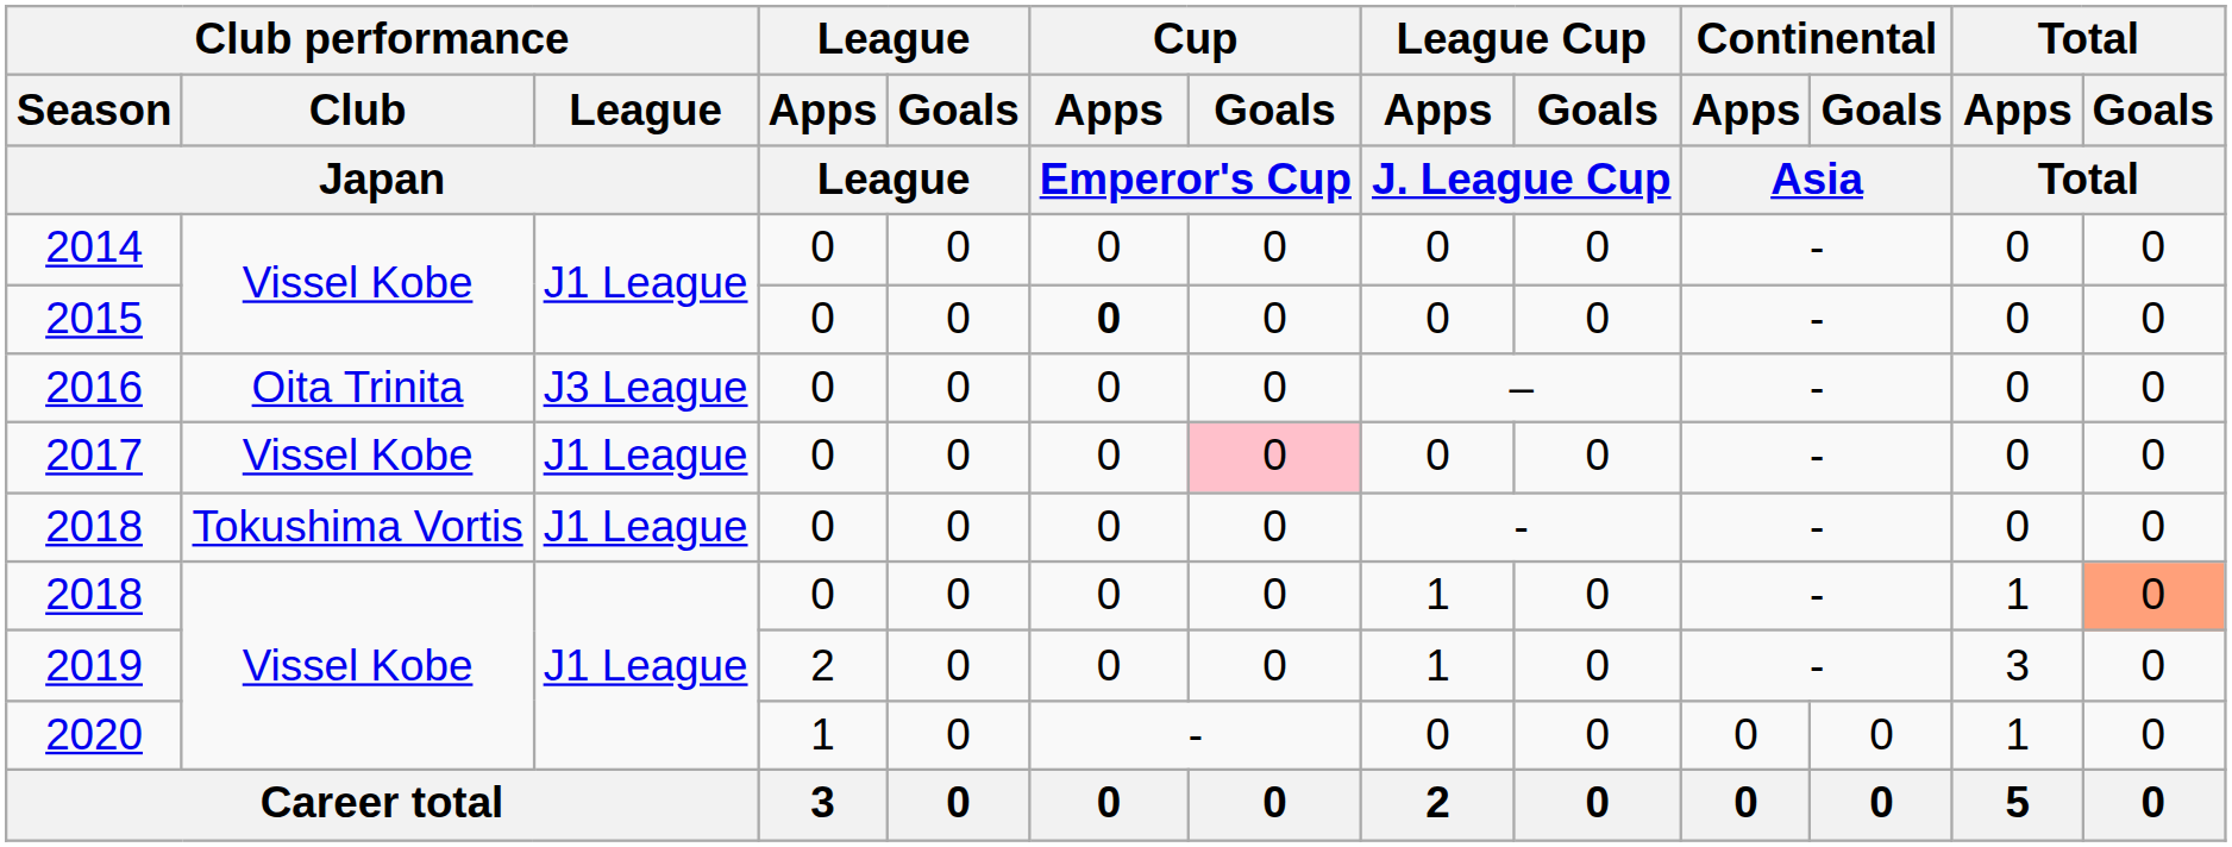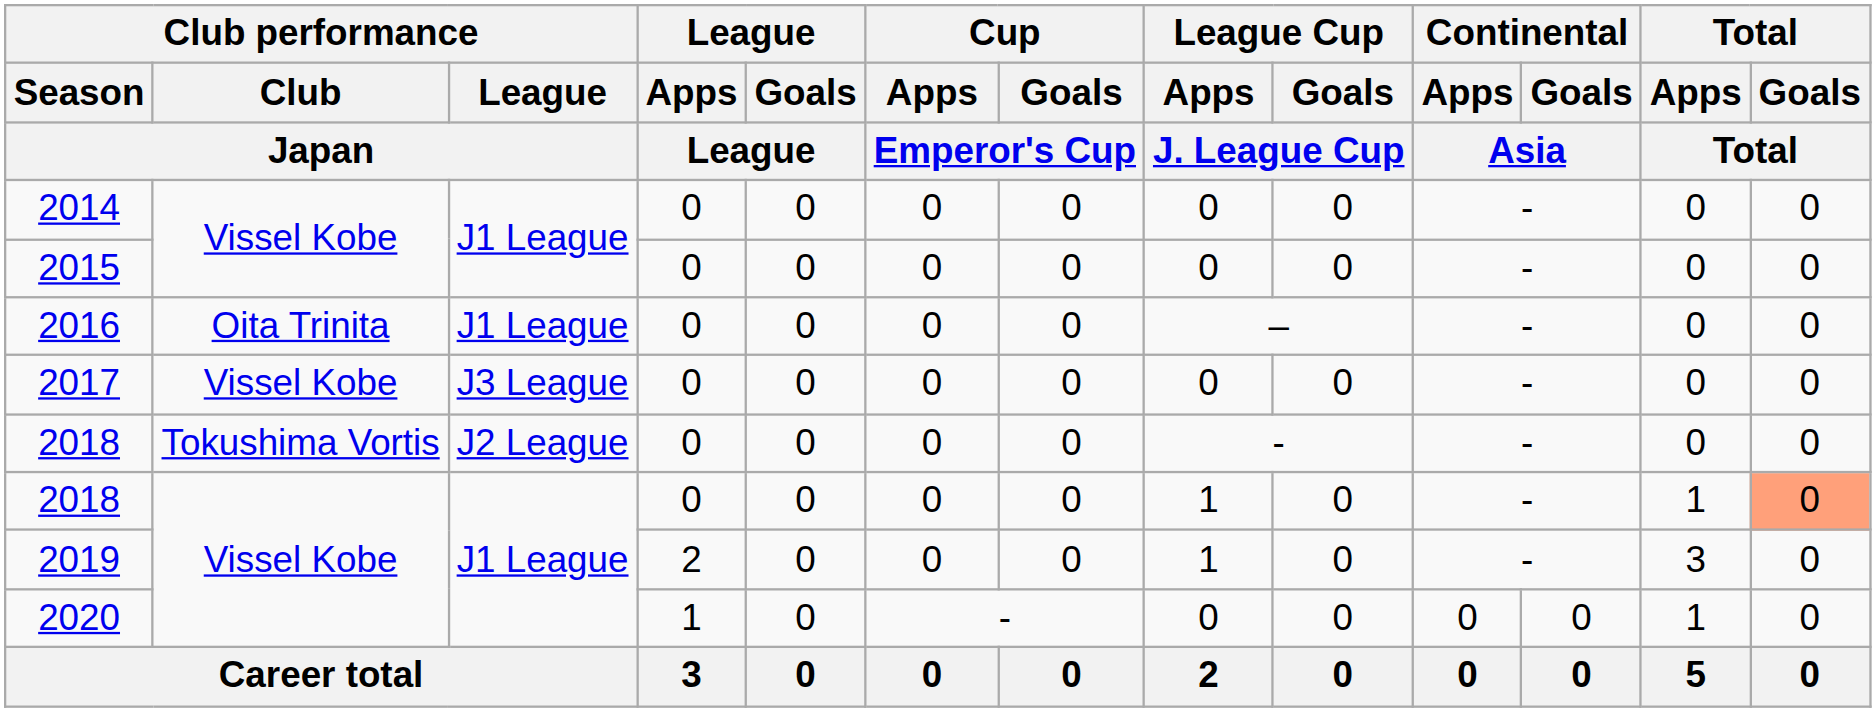2015 | Cup / Apps / Emperor's Cup: bold -> normal
2016 | Club performance / League / Japan: J3 League -> J1 League
2017 | Club performance / League / Japan: J1 League -> J3 League
2017 | Cup / Goals / Emperor's Cup: pink background -> no background
2018 / Tokushima Vortis | Club performance / League / Japan: J1 League -> J2 League
